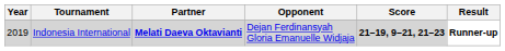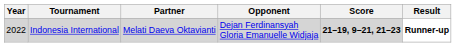Indonesia International | Year: 2019 -> 2022
Indonesia International | Partner: bold -> normal
